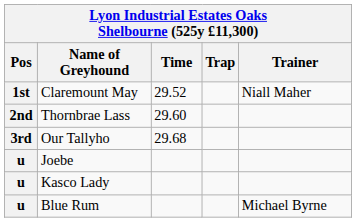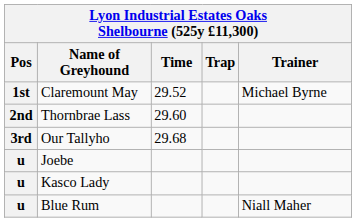Claremount May | Trainer: Niall Maher -> Michael Byrne
Blue Rum | Trainer: Michael Byrne -> Niall Maher
